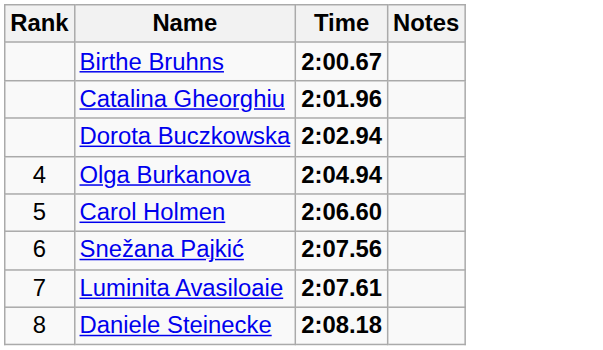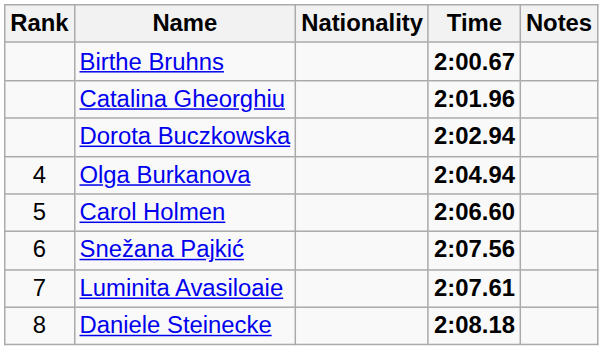+ column: Nationality
